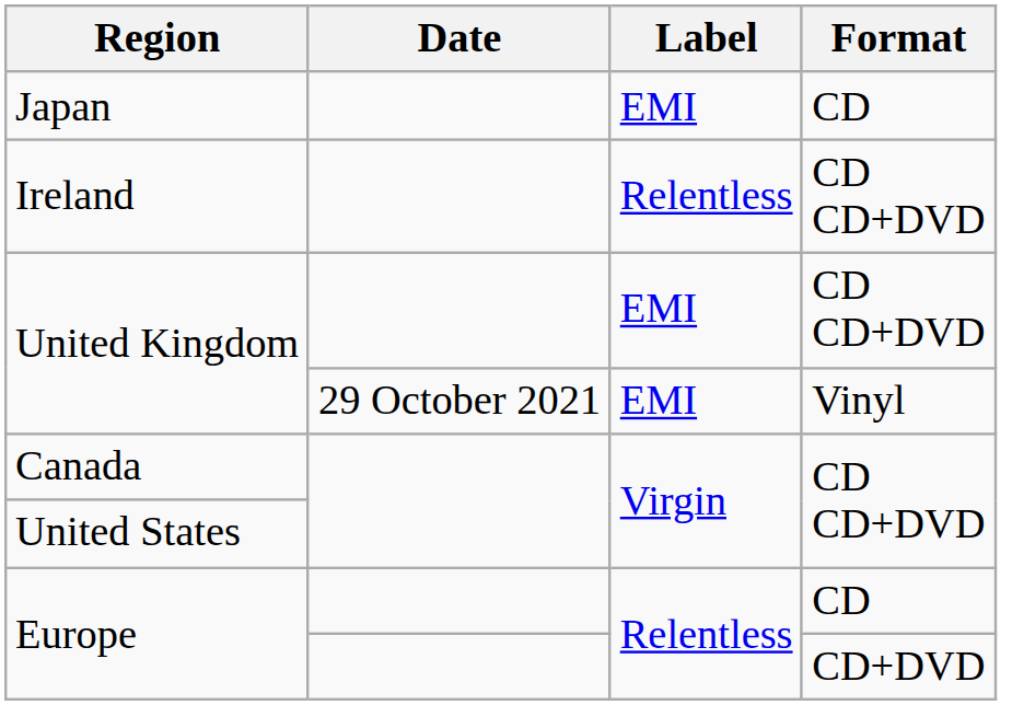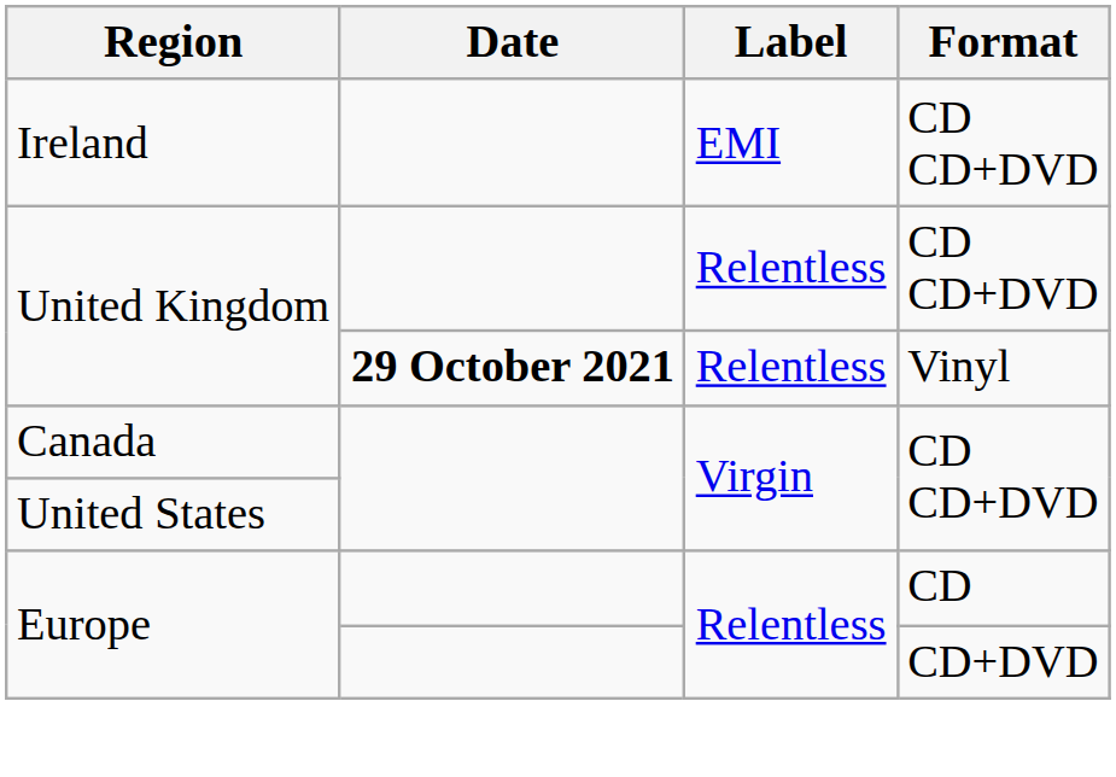- row: Japan | EMI | CD
Ireland | Label: Relentless -> EMI
United Kingdom / CD CD+DVD | Label: EMI -> Relentless
United Kingdom / Vinyl | Date: normal -> bold
United Kingdom / Vinyl | Label: EMI -> Relentless
